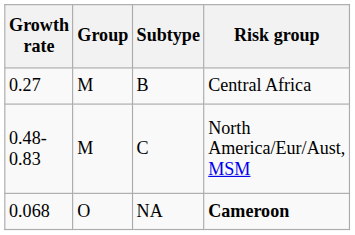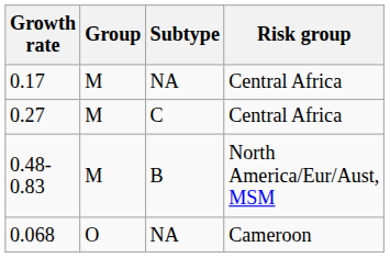+ row: 0.17 | M | NA | Central Africa
0.27 | Subtype: B -> C
0.48-0.83 | Subtype: C -> B
0.068 | Risk group: bold -> normal
